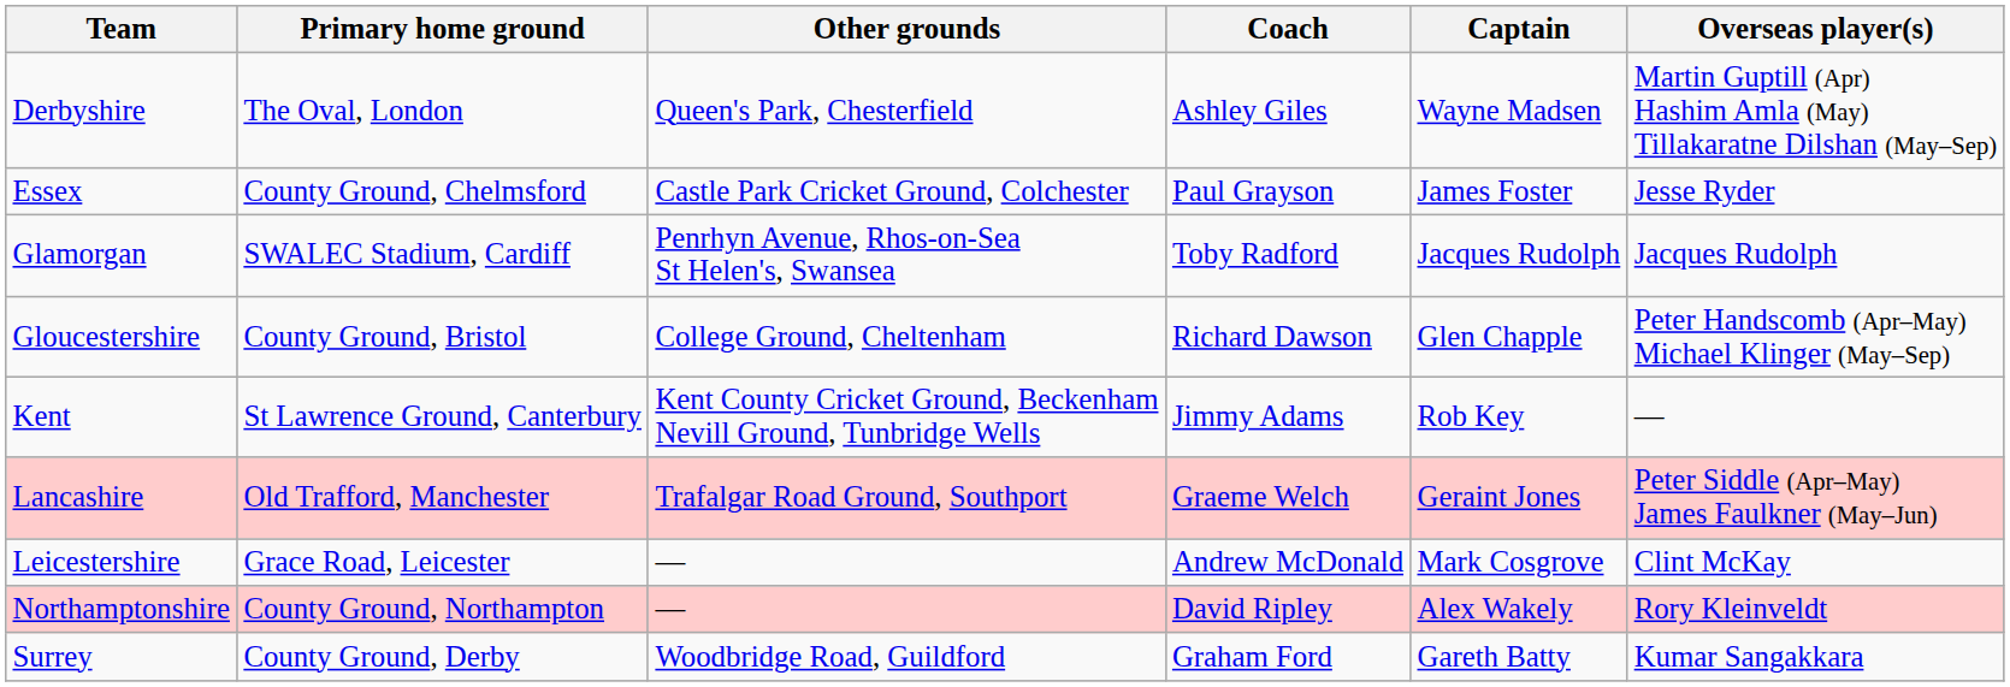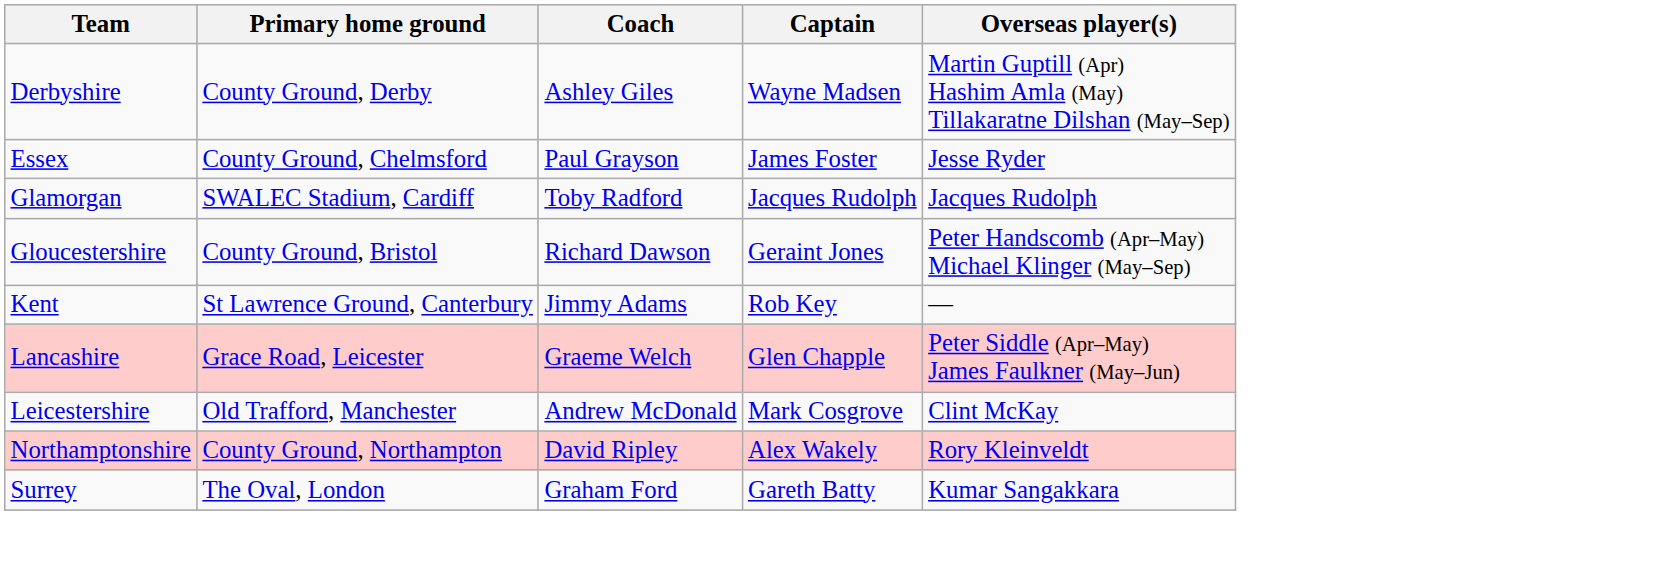- column: Other grounds | Queen's Park, Chesterfield | Castle Park Cricket Ground, Colchester | Penrhyn Avenue, Rhos-on-Sea St Helen's, Swansea | College Ground, Cheltenham | Kent County Cricket Ground, Beckenham Nevill Ground, Tunbridge Wells | Trafalgar Road Ground, Southport | — | — | Woodbridge Road, Guildford
Derbyshire | Primary home ground: The Oval, London -> County Ground, Derby
Gloucestershire | Captain: Glen Chapple -> Geraint Jones
Lancashire | Primary home ground: Old Trafford, Manchester -> Grace Road, Leicester
Lancashire | Captain: Geraint Jones -> Glen Chapple
Leicestershire | Primary home ground: Grace Road, Leicester -> Old Trafford, Manchester
Surrey | Primary home ground: County Ground, Derby -> The Oval, London
